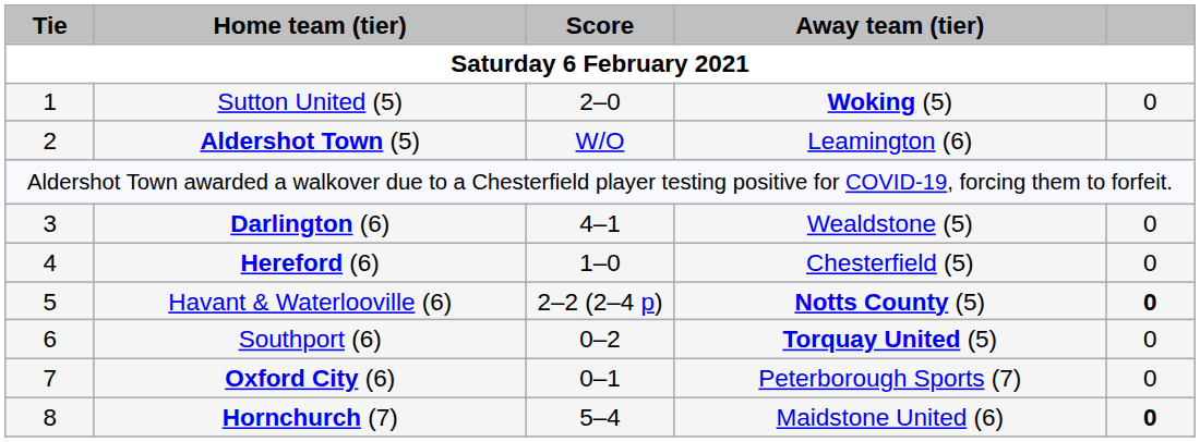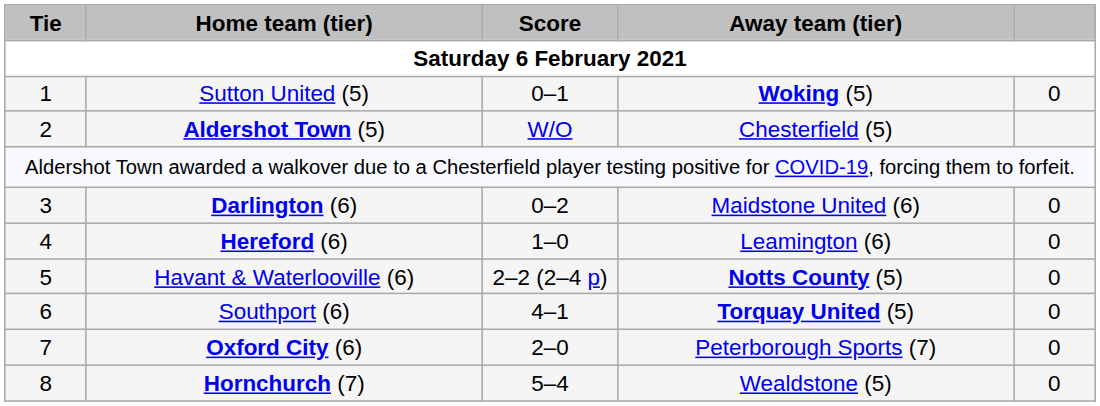Sutton United (5) | Score: 2–0 -> 0–1
Aldershot Town (5) | Away team (tier): Leamington (6) -> Chesterfield (5)
Darlington (6) | Score: 4–1 -> 0–2
Darlington (6) | Away team (tier): Wealdstone (5) -> Maidstone United (6)
Hereford (6) | Away team (tier): Chesterfield (5) -> Leamington (6)
Havant & Waterlooville (6) | column 5: bold -> normal
Southport (6) | Score: 0–2 -> 4–1
Oxford City (6) | Score: 0–1 -> 2–0
Hornchurch (7) | Away team (tier): Maidstone United (6) -> Wealdstone (5)
Hornchurch (7) | column 5: bold -> normal
